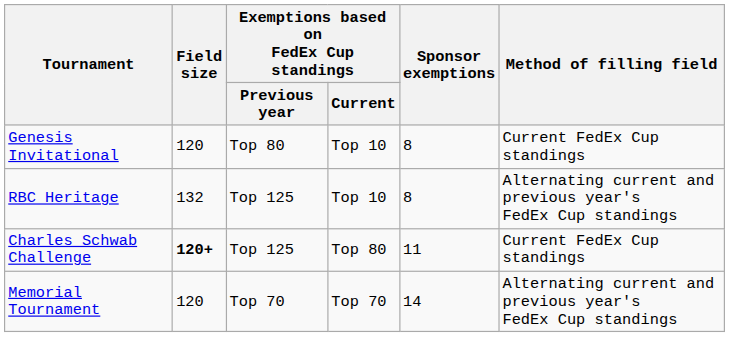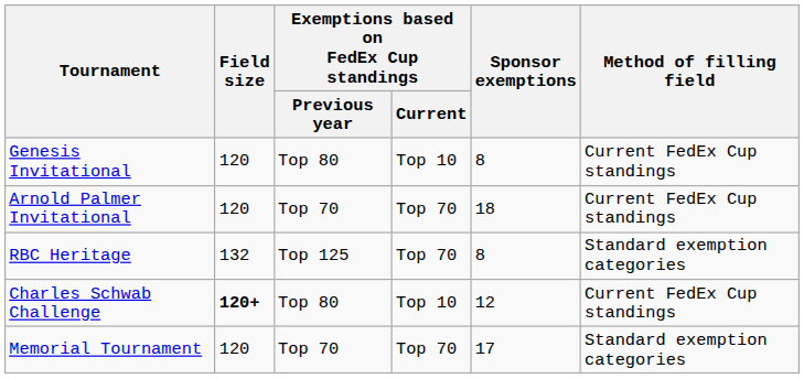+ row: Arnold Palmer Invitational | 120 | Top 70 | Top 70 | 18 | Current FedEx Cup standings
RBC Heritage | Exemptions based on FedEx Cup standings / Current: Top 10 -> Top 70
RBC Heritage | Method of filling field: Alternating current and previous year's FedEx Cup standings -> Standard exemption categories
Charles Schwab Challenge | Exemptions based on FedEx Cup standings / Previous year: Top 125 -> Top 80
Charles Schwab Challenge | Exemptions based on FedEx Cup standings / Current: Top 80 -> Top 10
Charles Schwab Challenge | Sponsor exemptions: 11 -> 12
Memorial Tournament | Sponsor exemptions: 14 -> 17
Memorial Tournament | Method of filling field: Alternating current and previous year's FedEx Cup standings -> Standard exemption categories
